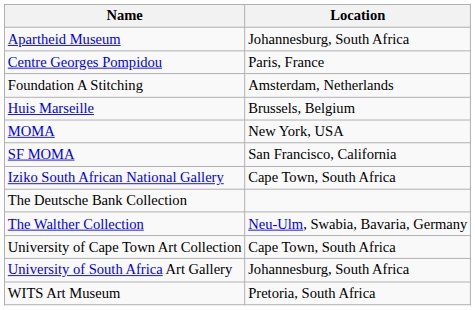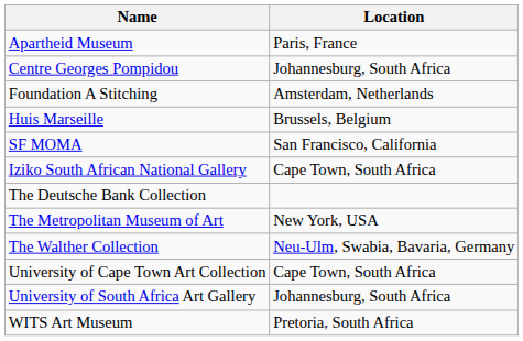Apartheid Museum | Location: Johannesburg, South Africa -> Paris, France
Centre Georges Pompidou | Location: Paris, France -> Johannesburg, South Africa
- row: MOMA | New York, USA
+ row: The Metropolitan Museum of Art | New York, USA
